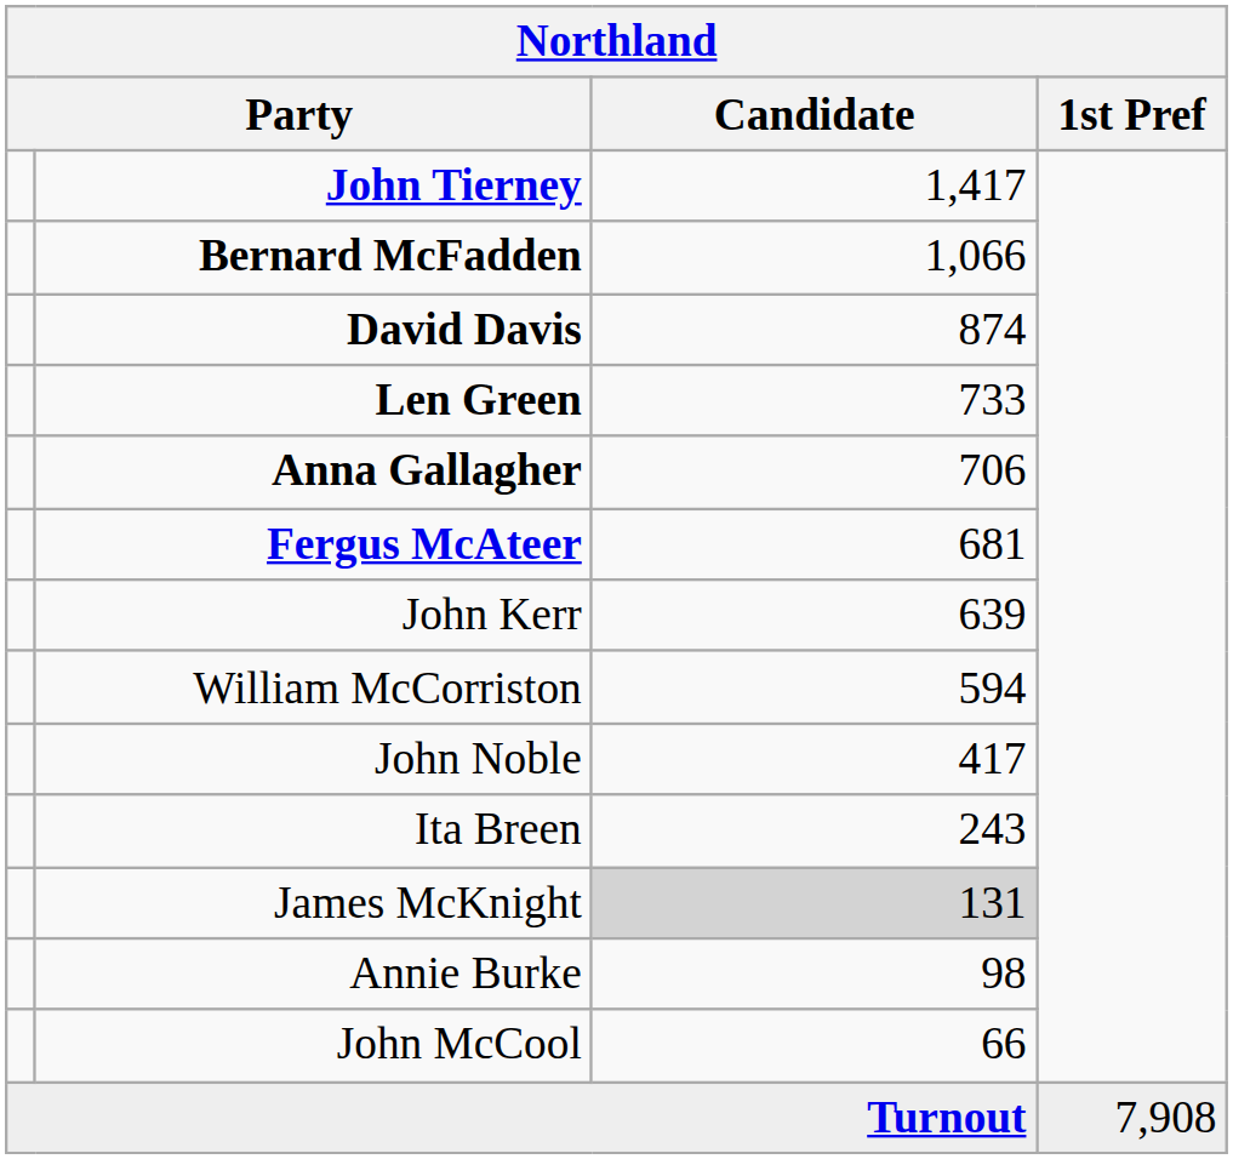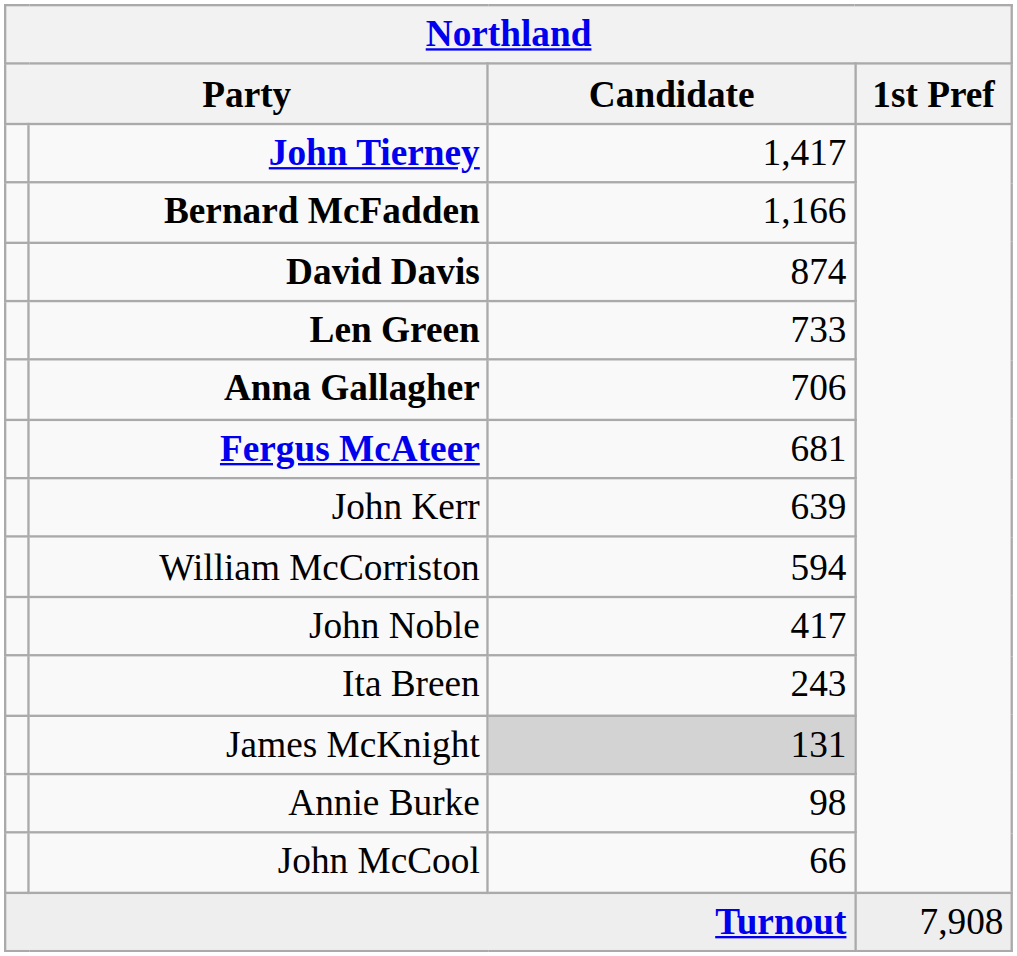Bernard McFadden | Candidate: 1,066 -> 1,166
